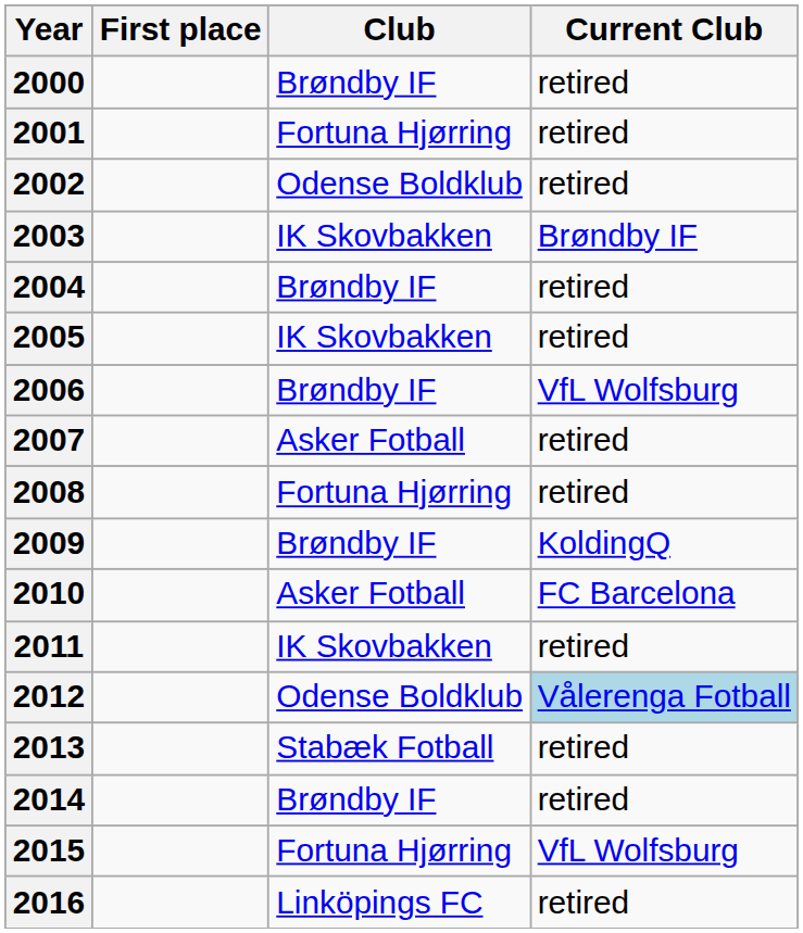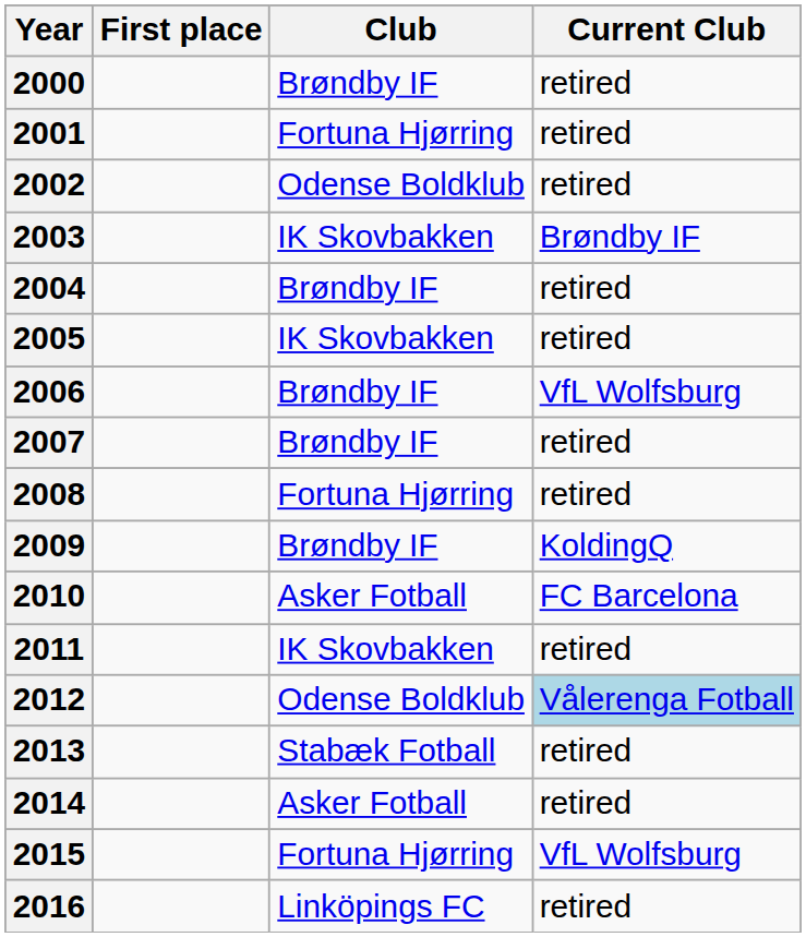2007 | Club: Asker Fotball -> Brøndby IF
2014 | Club: Brøndby IF -> Asker Fotball
